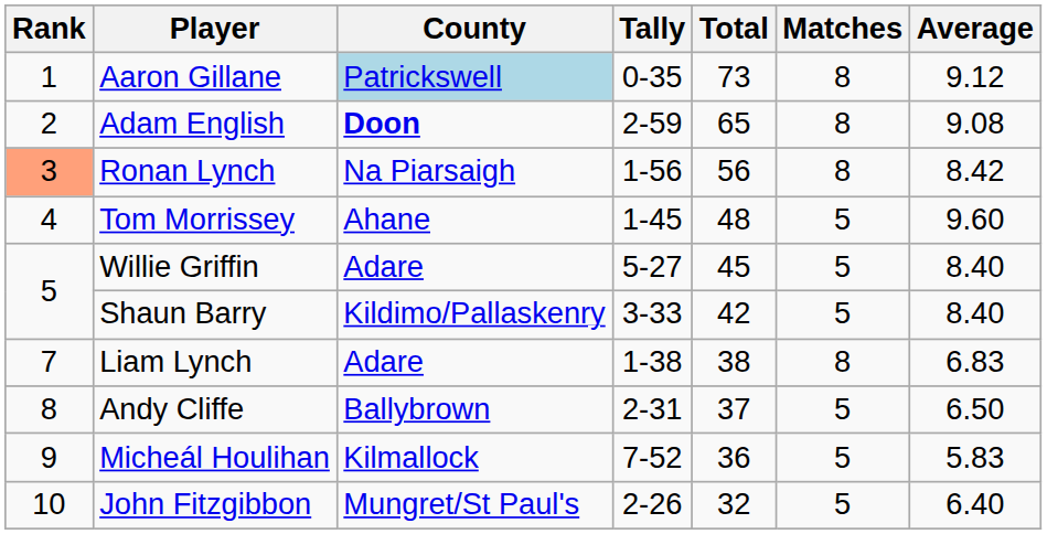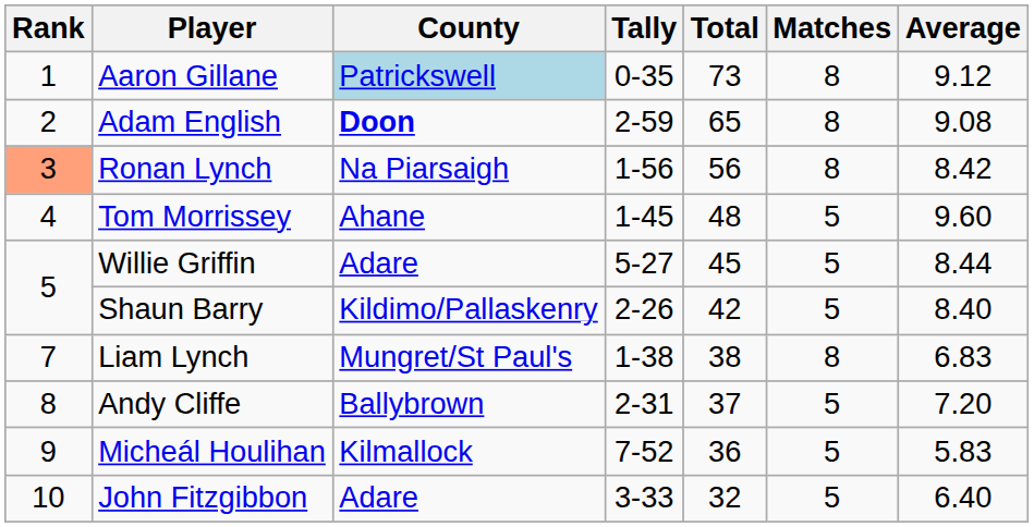Willie Griffin | Average: 8.40 -> 8.44
Shaun Barry | Tally: 3-33 -> 2-26
Liam Lynch | County: Adare -> Mungret/St Paul's
Andy Cliffe | Average: 6.50 -> 7.20
John Fitzgibbon | County: Mungret/St Paul's -> Adare
John Fitzgibbon | Tally: 2-26 -> 3-33
